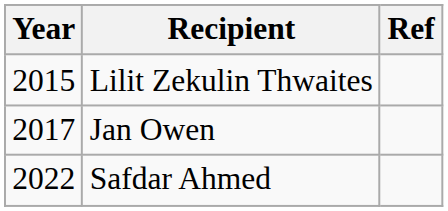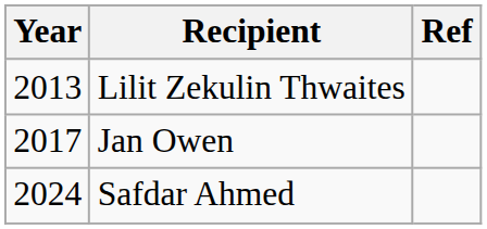Lilit Zekulin Thwaites | Year: 2015 -> 2013
Safdar Ahmed | Year: 2022 -> 2024
